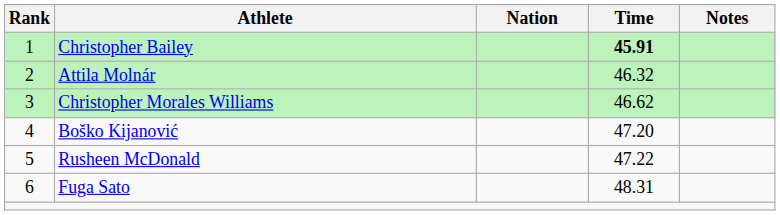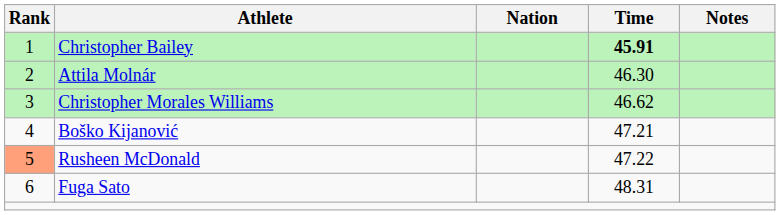Attila Molnár | Time: 46.32 -> 46.30
Boško Kijanović | Time: 47.20 -> 47.21
Rusheen McDonald | Rank: no background -> lightsalmon background
